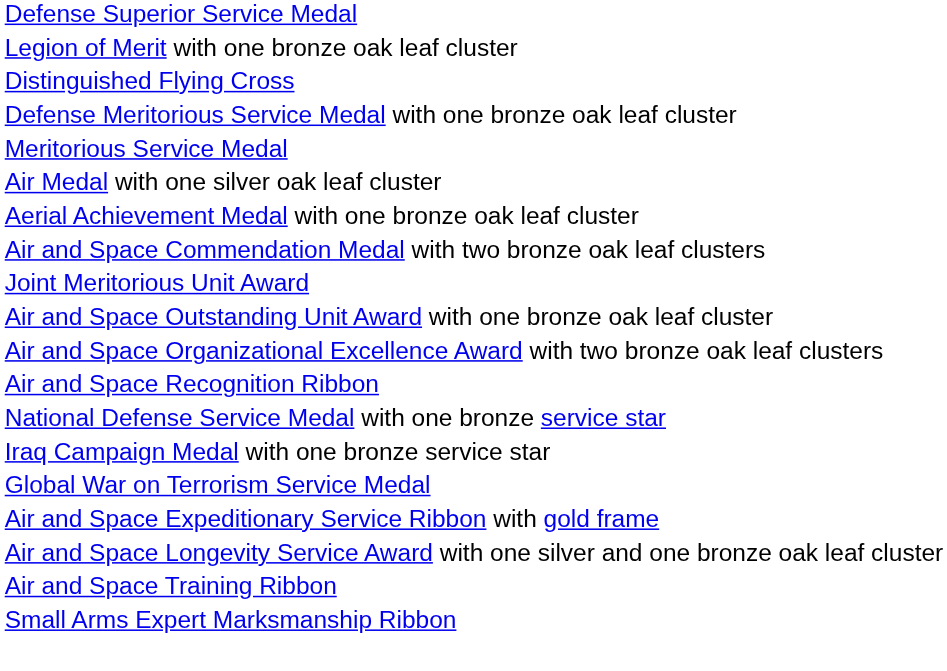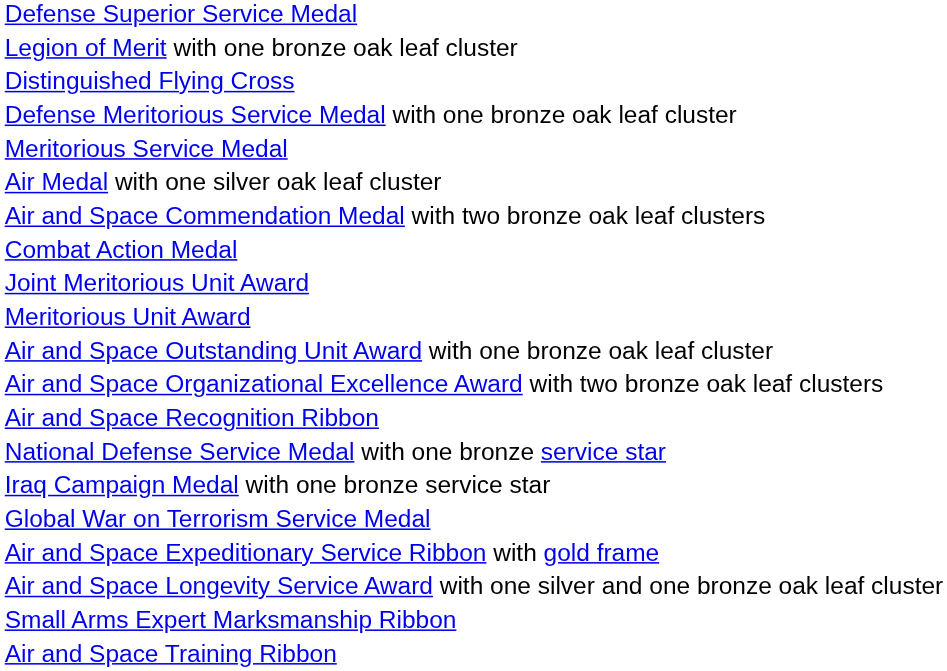- row: Aerial Achievement Medal with one bronze oak leaf cluster
+ row: Combat Action Medal
+ row: Meritorious Unit Award
rows swapped: Small Arms Expert Marksmanship Ribbon <-> Air and Space Training Ribbon
